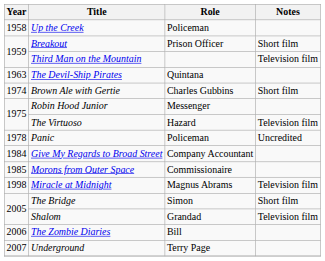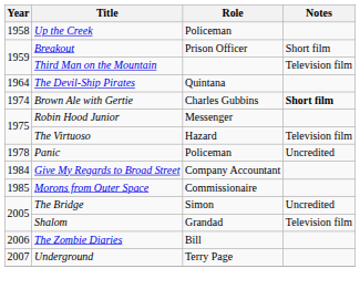The Devil-Ship Pirates | Year: 1963 -> 1964
Brown Ale with Gertie | Notes: normal -> bold
- row: 1998 | Miracle at Midnight | Magnus Abrams | Television film
The Bridge | Notes: Short film -> Uncredited
